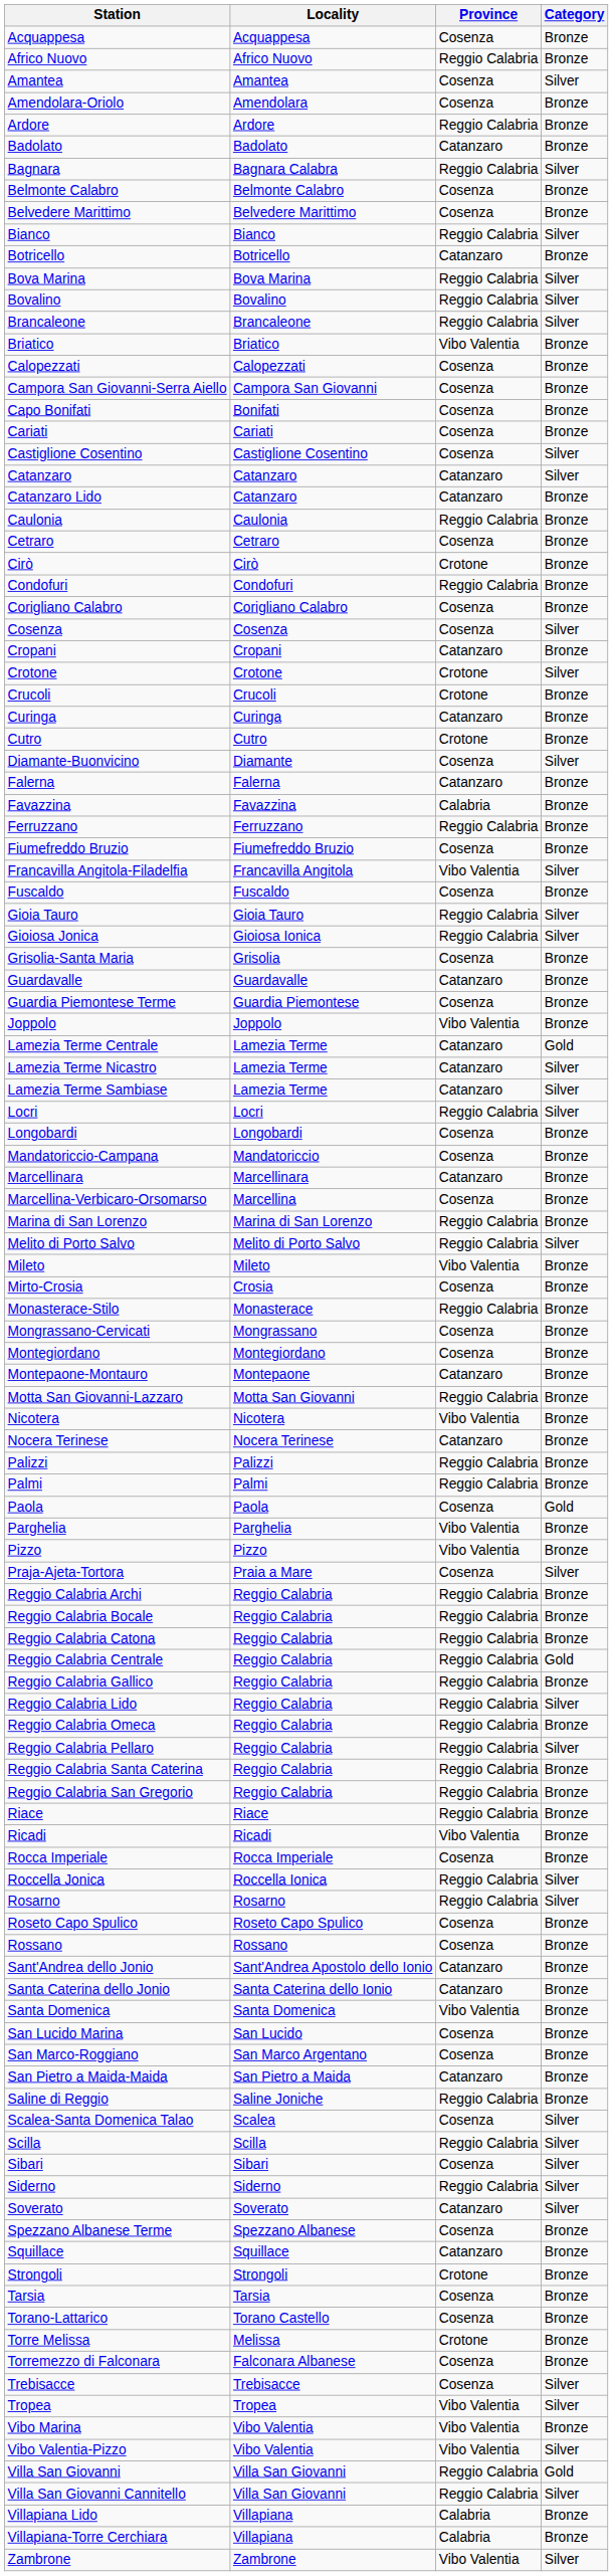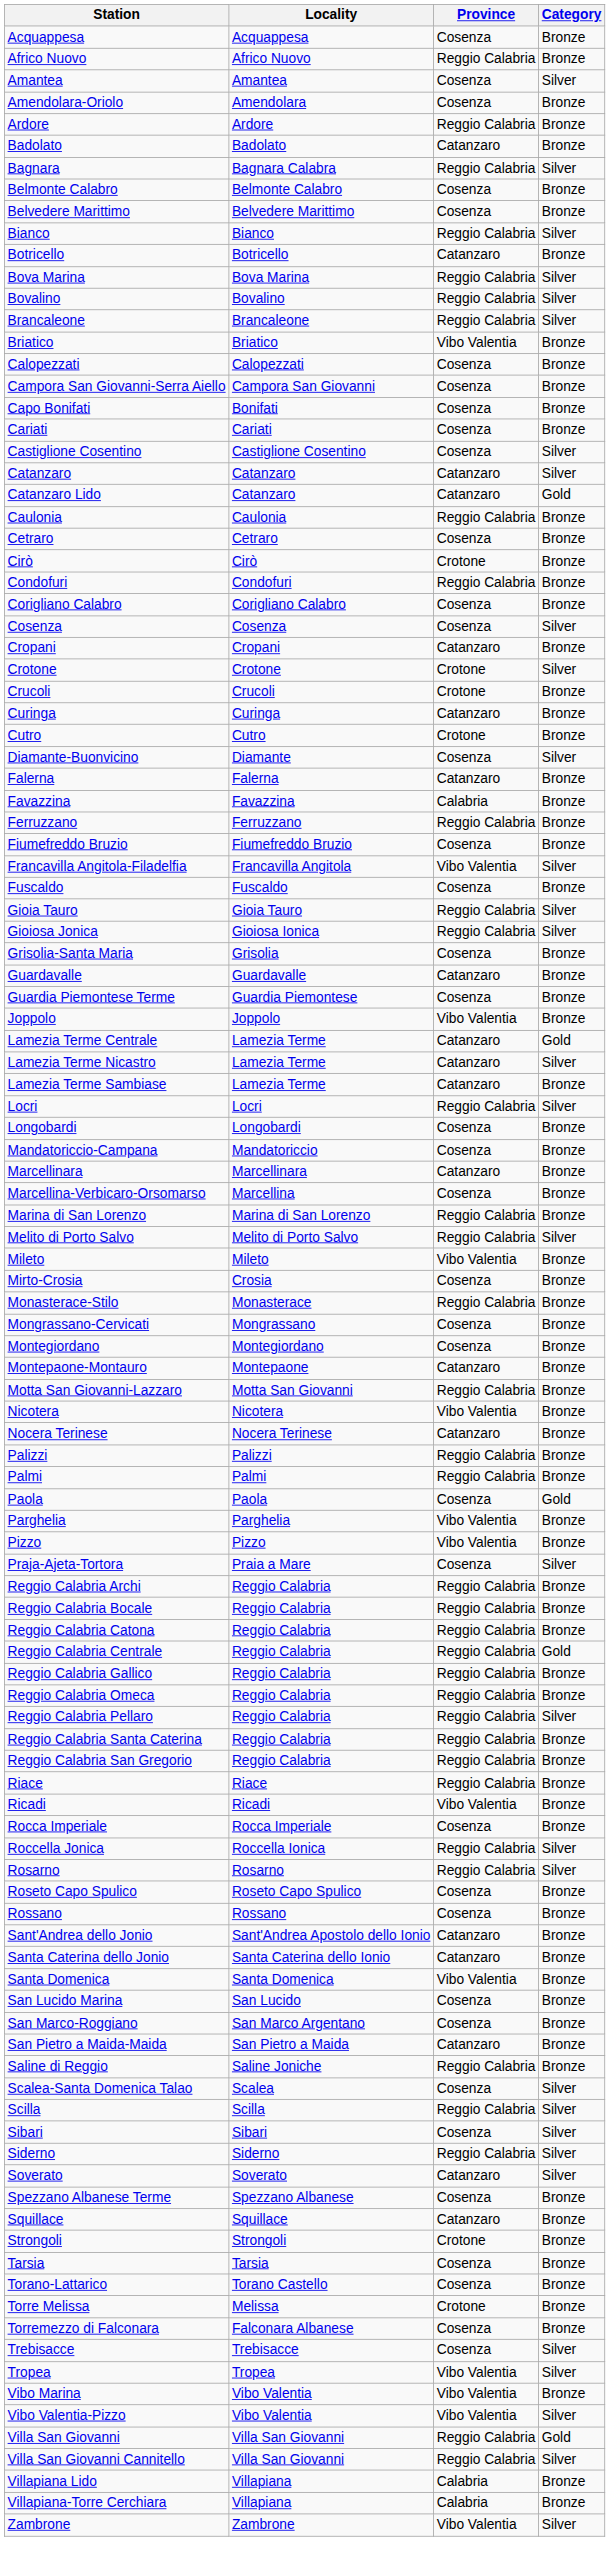Catanzaro Lido | Category: Bronze -> Gold
Lamezia Terme Sambiase | Category: Silver -> Bronze
- row: Reggio Calabria Lido | Reggio Calabria | Reggio Calabria | Silver
